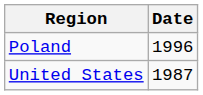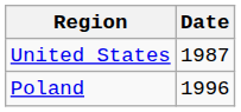rows swapped: United States <-> Poland
